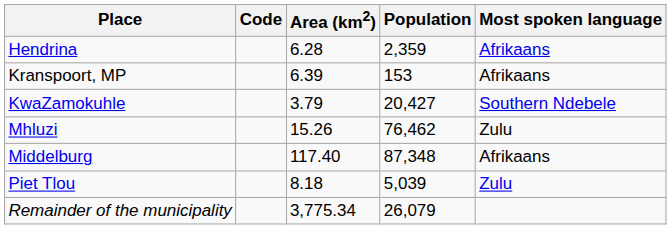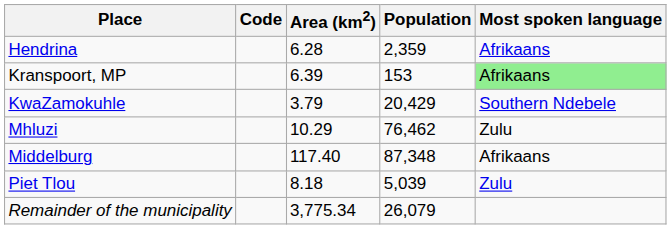Kranspoort, MP | Most spoken language: no background -> lightgreen background
KwaZamokuhle | Population: 20,427 -> 20,429
Mhluzi | Area (km2): 15.26 -> 10.29
